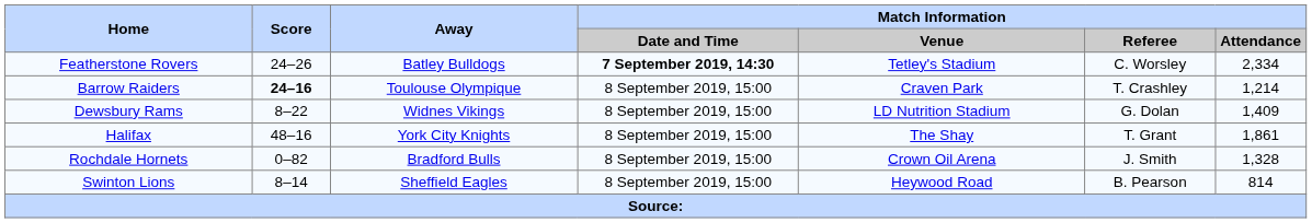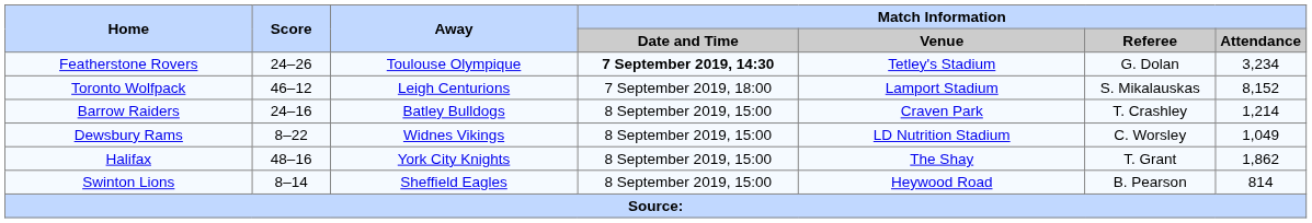Featherstone Rovers | Away: Batley Bulldogs -> Toulouse Olympique
Featherstone Rovers | Match Information / Referee: C. Worsley -> G. Dolan
Featherstone Rovers | Match Information / Attendance: 2,334 -> 3,234
+ row: Toronto Wolfpack | 46–12 | Leigh Centurions | 7 September 2019, 18:00 | Lamport Stadium | S. Mikalauskas | 8,152
Barrow Raiders | Score: bold -> normal
Barrow Raiders | Away: Toulouse Olympique -> Batley Bulldogs
Dewsbury Rams | Match Information / Referee: G. Dolan -> C. Worsley
Dewsbury Rams | Match Information / Attendance: 1,409 -> 1,049
Halifax | Match Information / Attendance: 1,861 -> 1,862
- row: Rochdale Hornets | 0–82 | Bradford Bulls | 8 September 2019, 15:00 | Crown Oil Arena | J. Smith | 1,328
